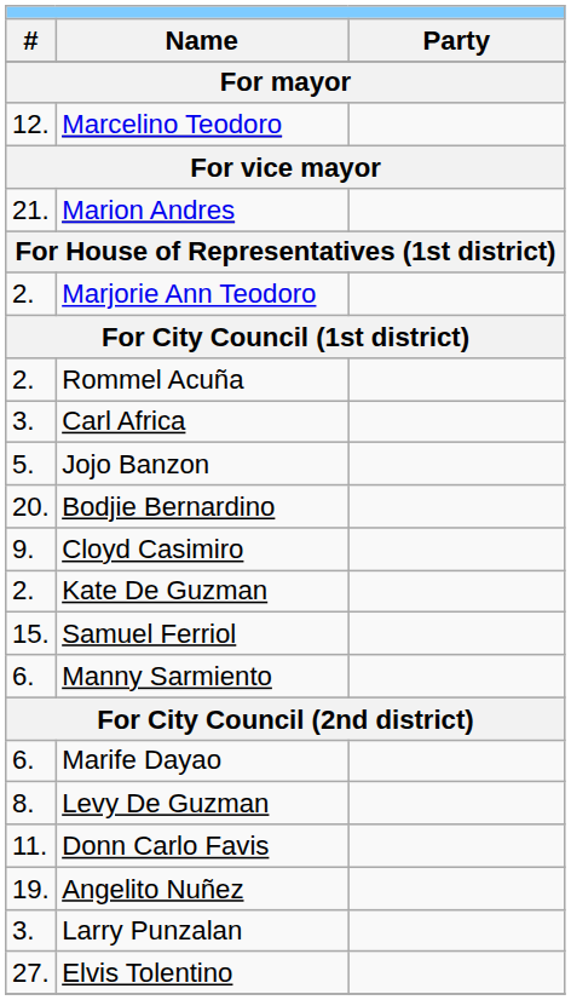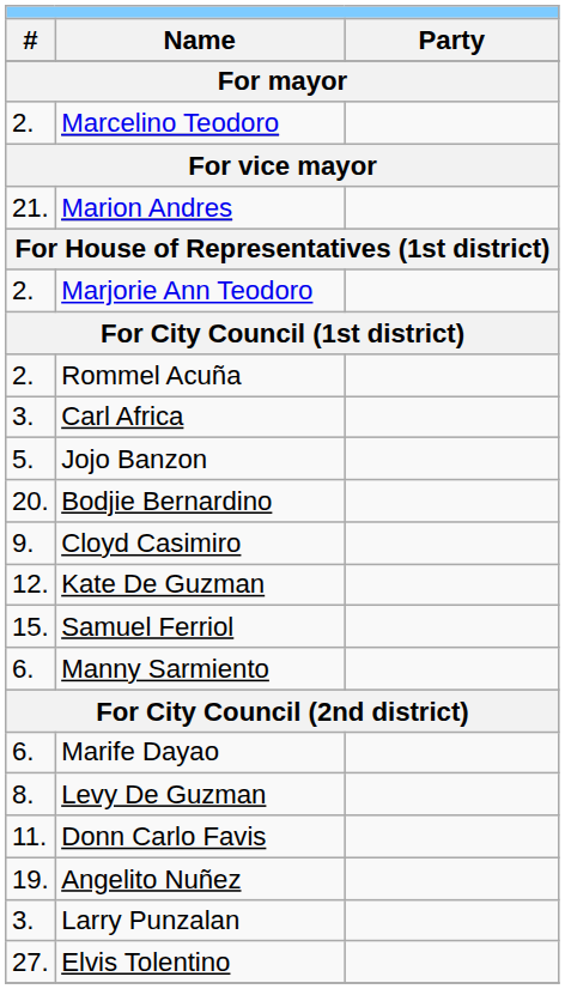Marcelino Teodoro | column 1: 12. -> 2.
Kate De Guzman | column 1: 2. -> 12.
